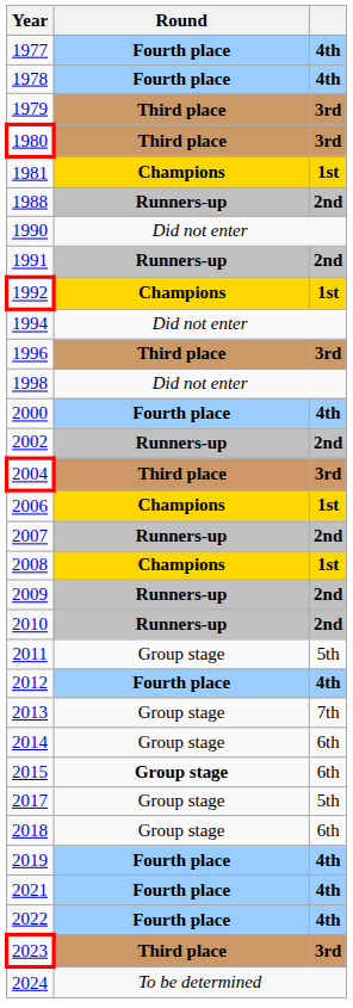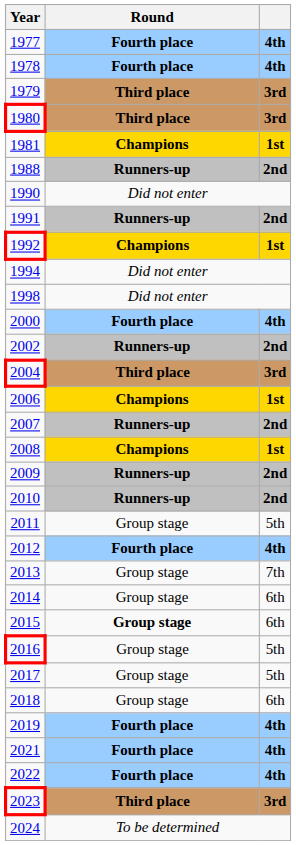- row: 1996 | Third place | 3rd
+ row: 2016 | Group stage | 5th
